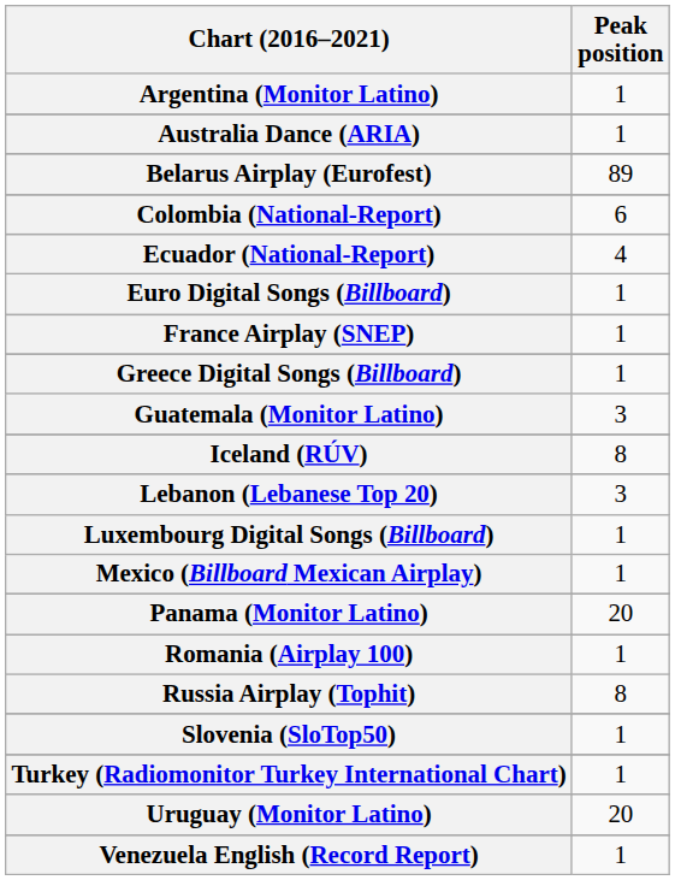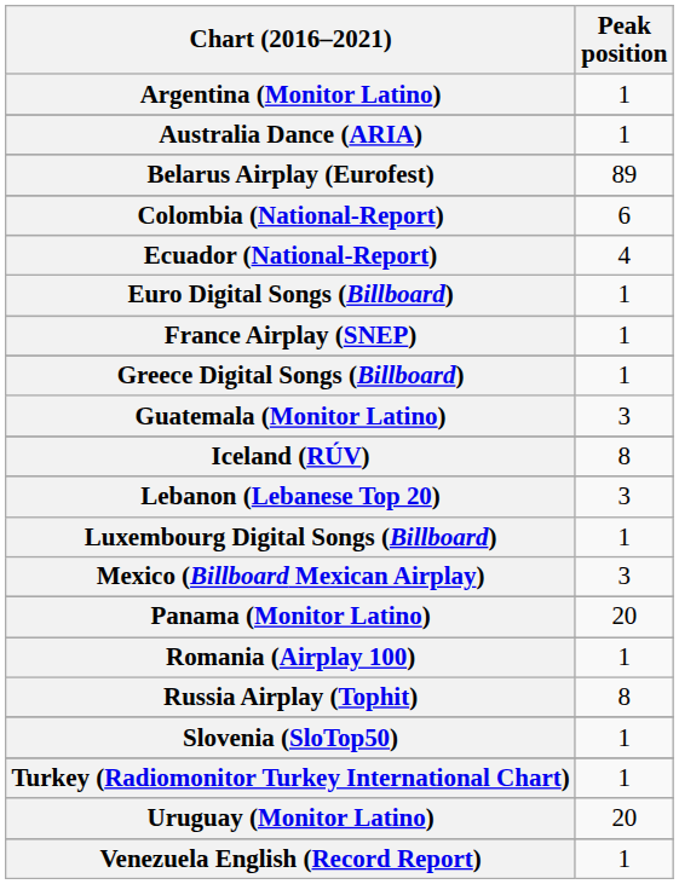Mexico (Billboard Mexican Airplay) | Peak position: 1 -> 3
